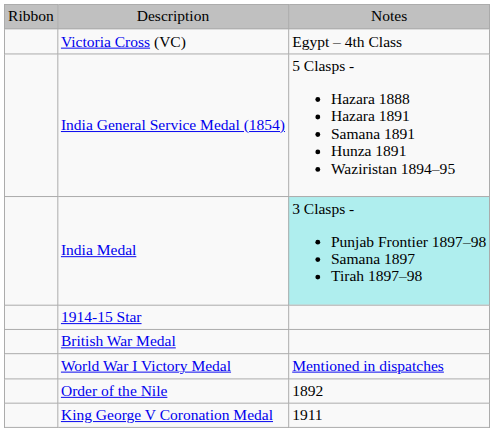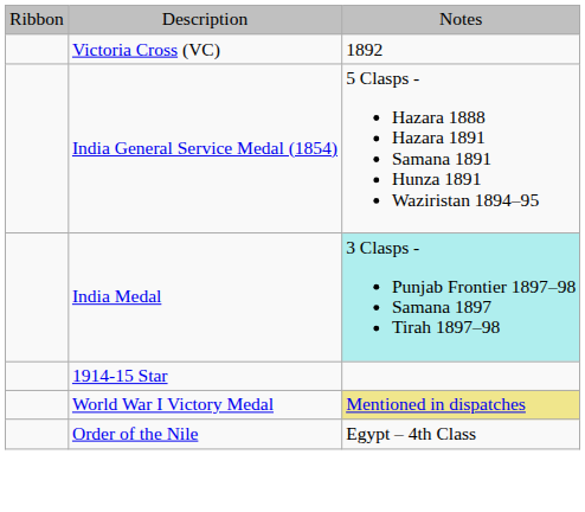Victoria Cross (VC) | column 3: Egypt – 4th Class -> 1892
- row: British War Medal
World War I Victory Medal | column 3: no background -> khaki background
Order of the Nile | column 3: 1892 -> Egypt – 4th Class
- row: King George V Coronation Medal | 1911
